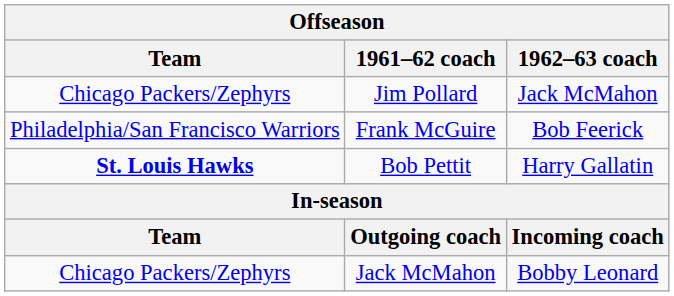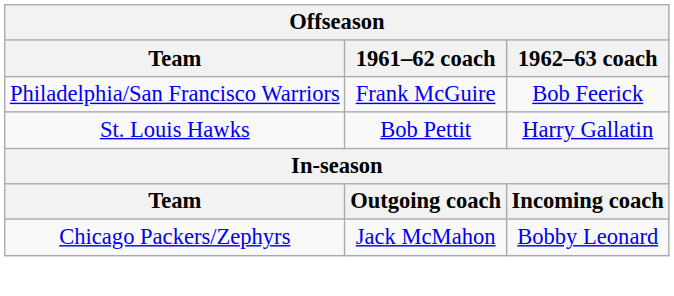- row: Chicago Packers/Zephyrs | Jim Pollard | Jack McMahon
Bob Pettit | Team: bold -> normal
